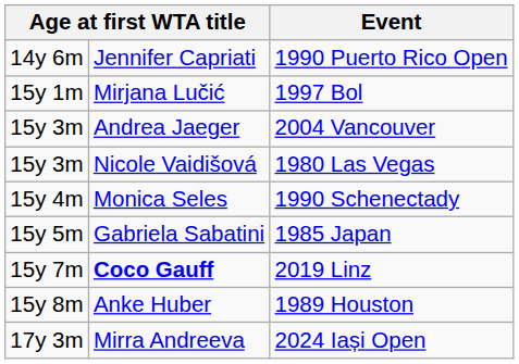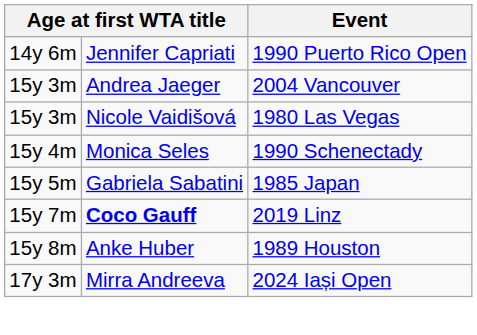- row: 15y 1m | Mirjana Lučić | 1997 Bol
